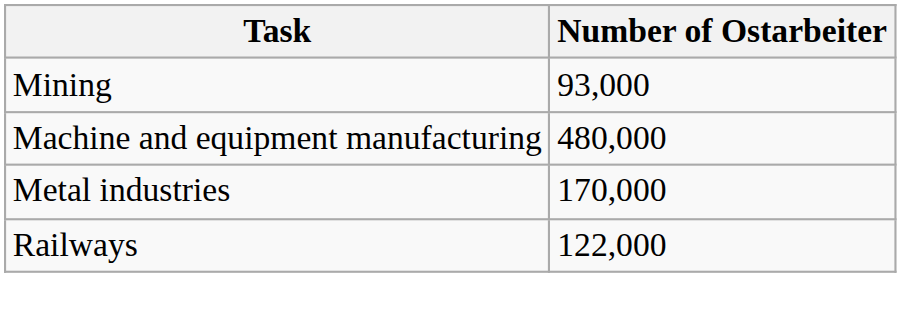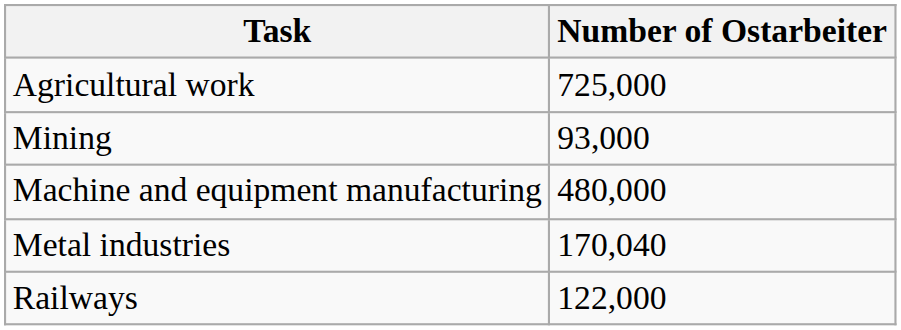+ row: Agricultural work | 725,000
Metal industries | Number of Ostarbeiter: 170,000 -> 170,040
